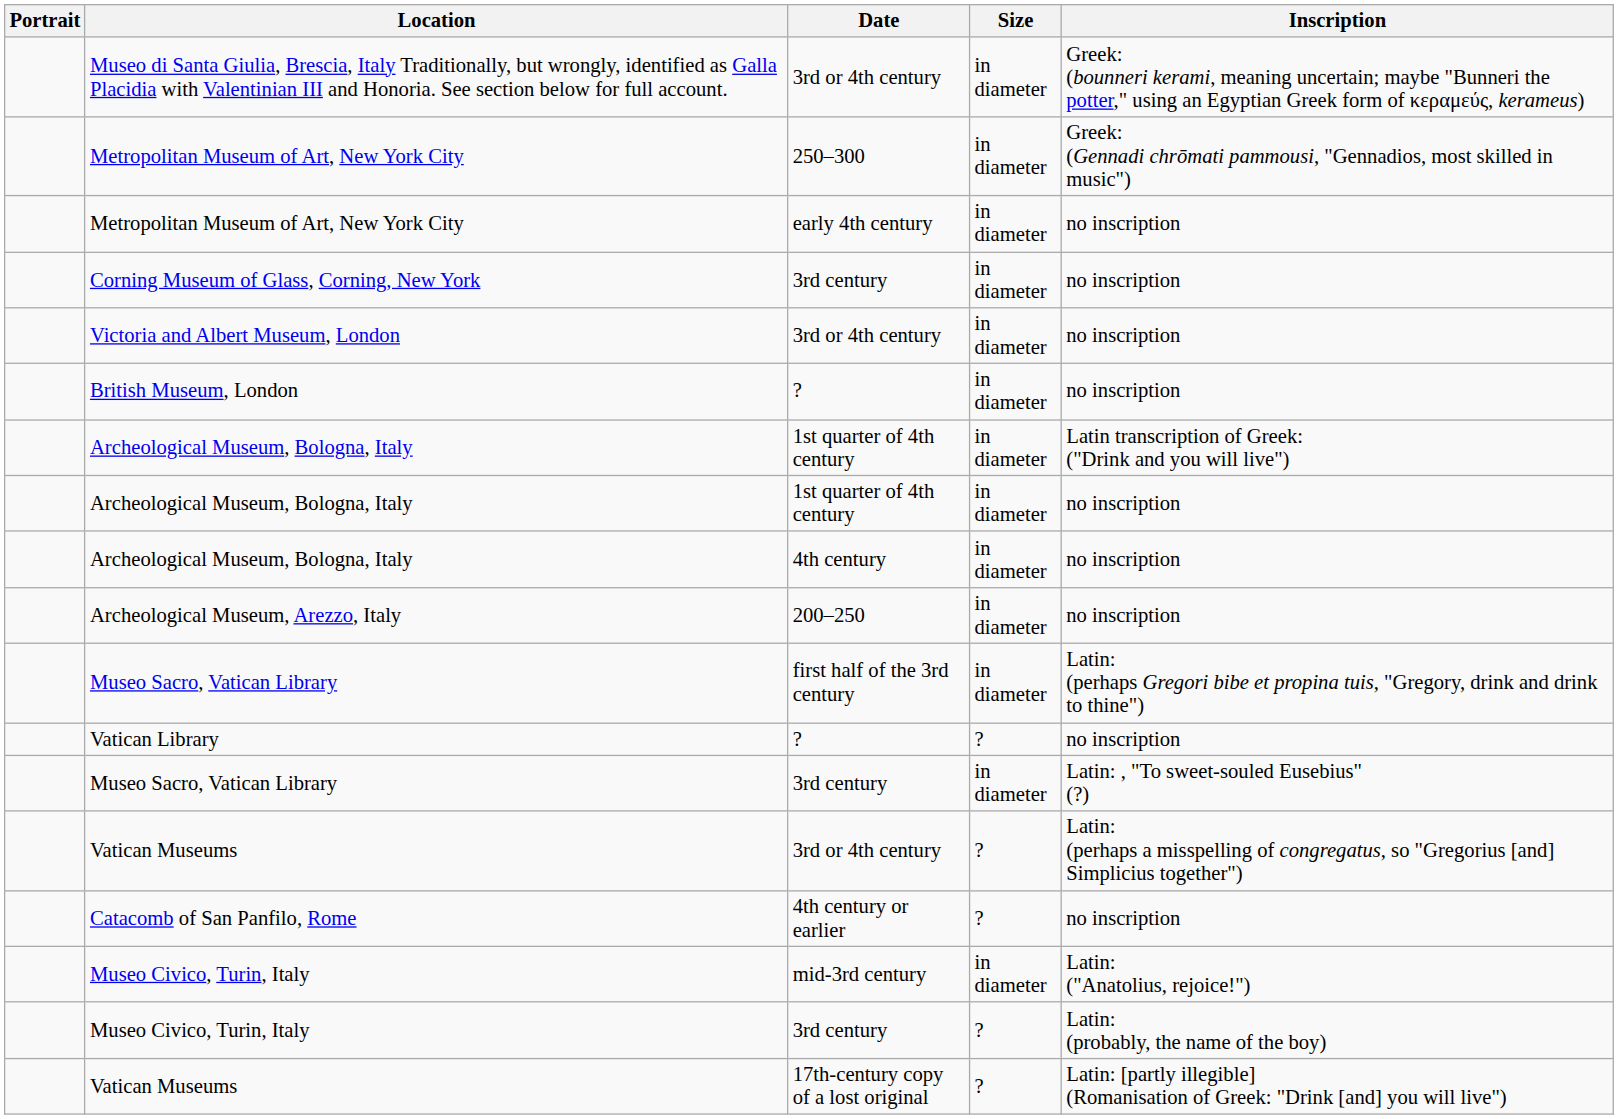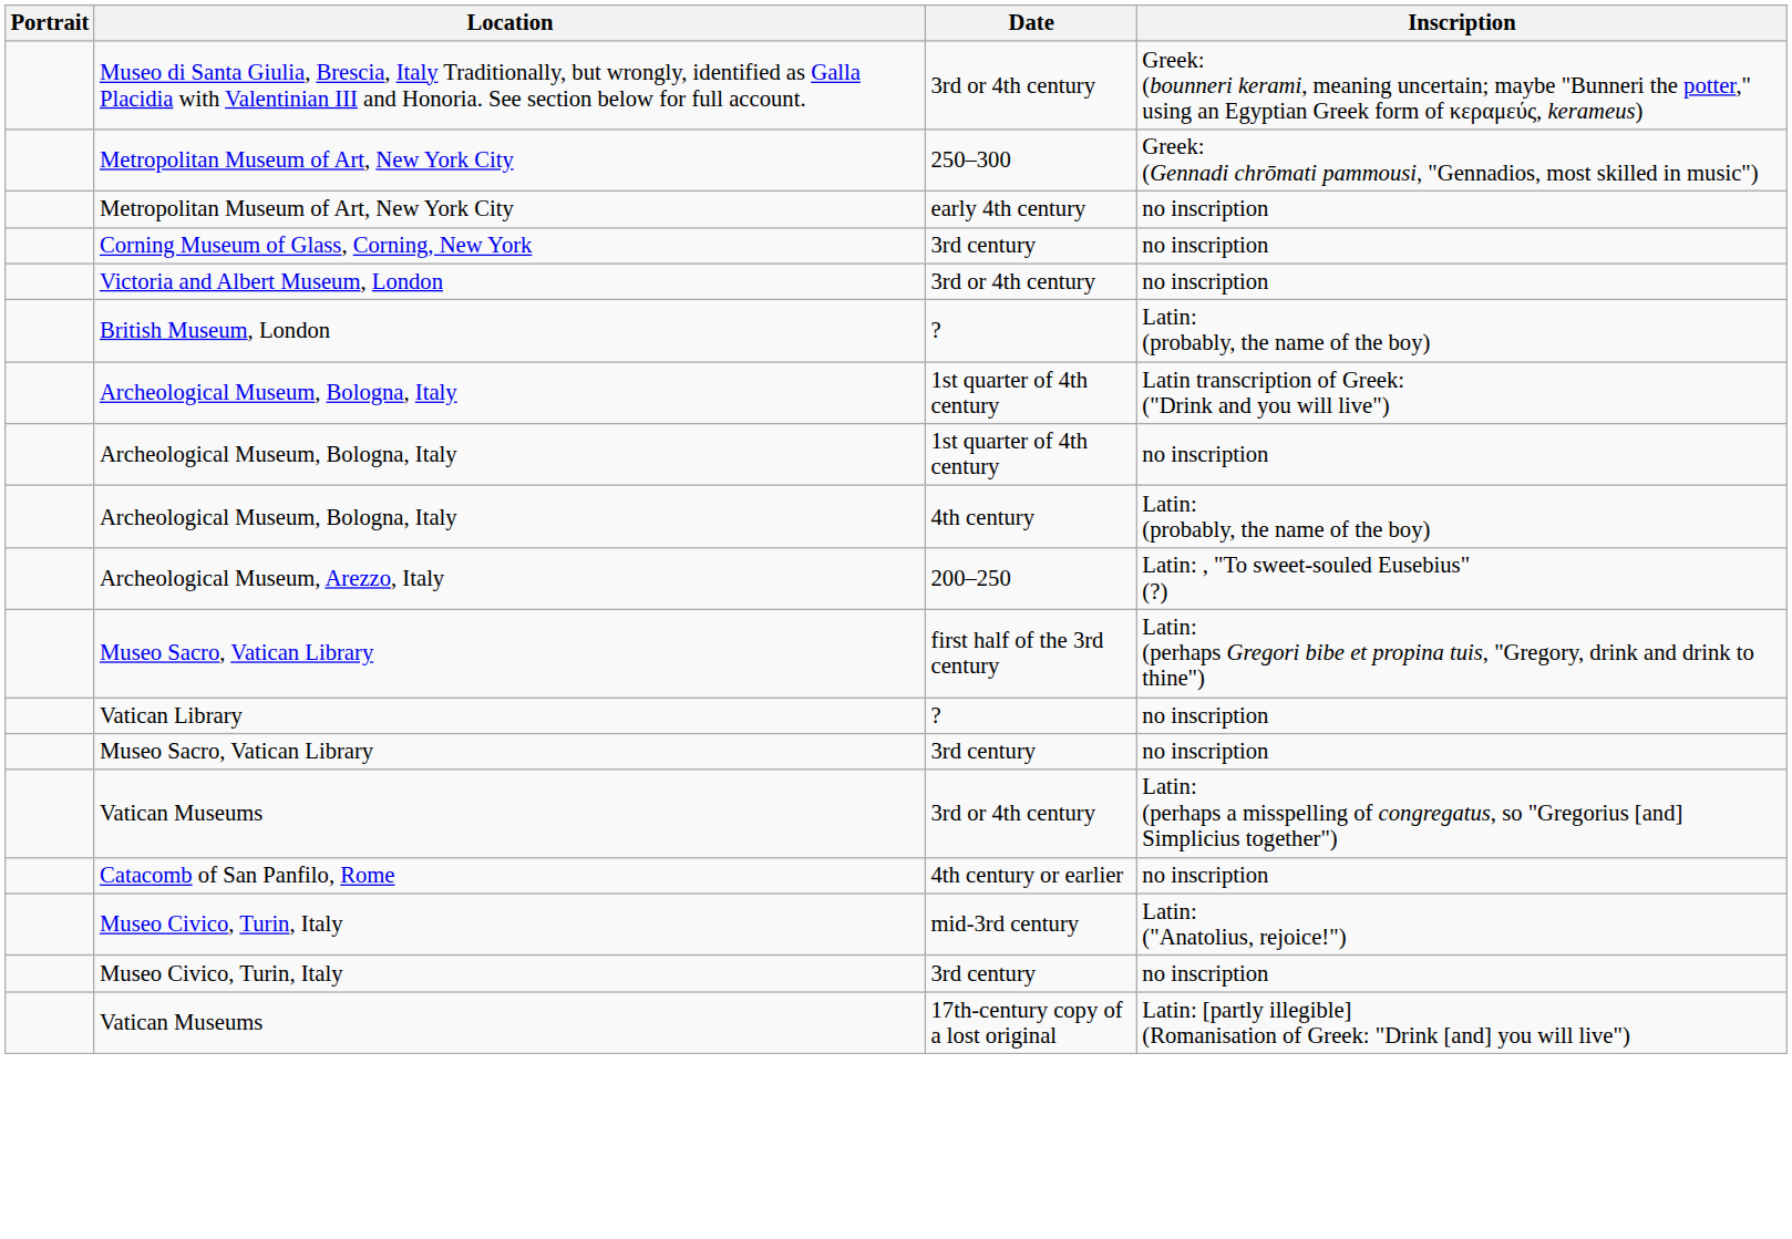- column: Size | in diameter | in diameter | in diameter | in diameter | in diameter | in diameter | in diameter | in diameter | in diameter | in diameter | in diameter | ? | in diameter | ? | ? | in diameter | ? | ?
British Museum, London | Inscription: no inscription -> Latin: (probably, the name of the boy)
Archeological Museum, Bologna, Italy / 4th century | Inscription: no inscription -> Latin: (probably, the name of the boy)
Archeological Museum, Arezzo, Italy | Inscription: no inscription -> Latin: , "To sweet-souled Eusebius" (?)
Museo Sacro, Vatican Library / 3rd century | Inscription: Latin: , "To sweet-souled Eusebius" (?) -> no inscription
Museo Civico, Turin, Italy / 3rd century | Inscription: Latin: (probably, the name of the boy) -> no inscription
